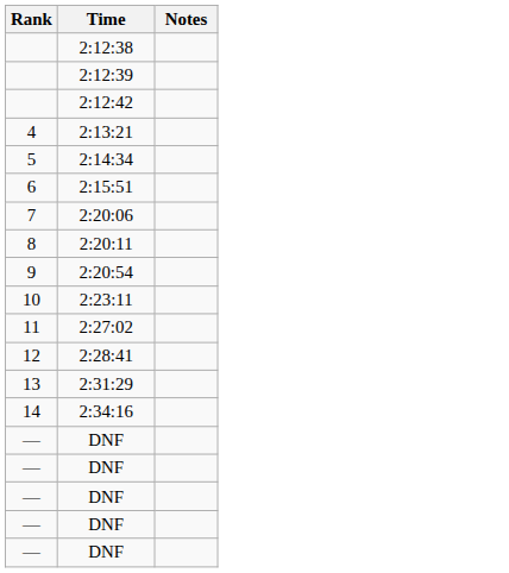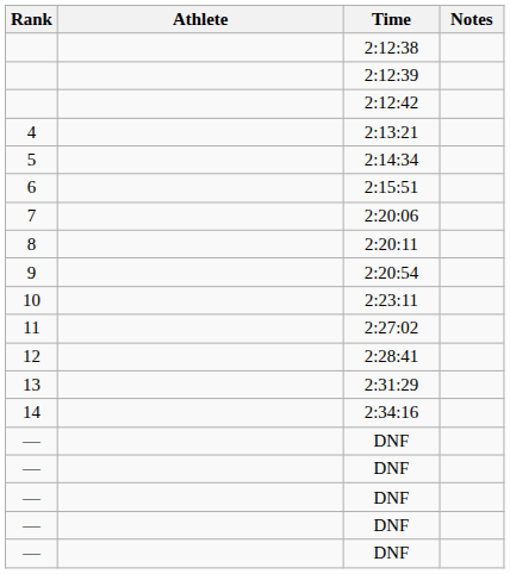+ column: Athlete
